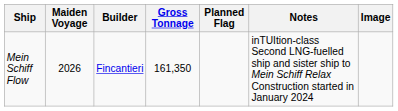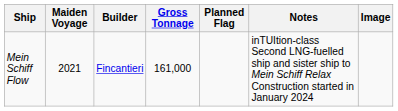Mein Schiff Flow | Maiden Voyage: 2026 -> 2021
Mein Schiff Flow | Gross Tonnage: 161,350 -> 161,000
